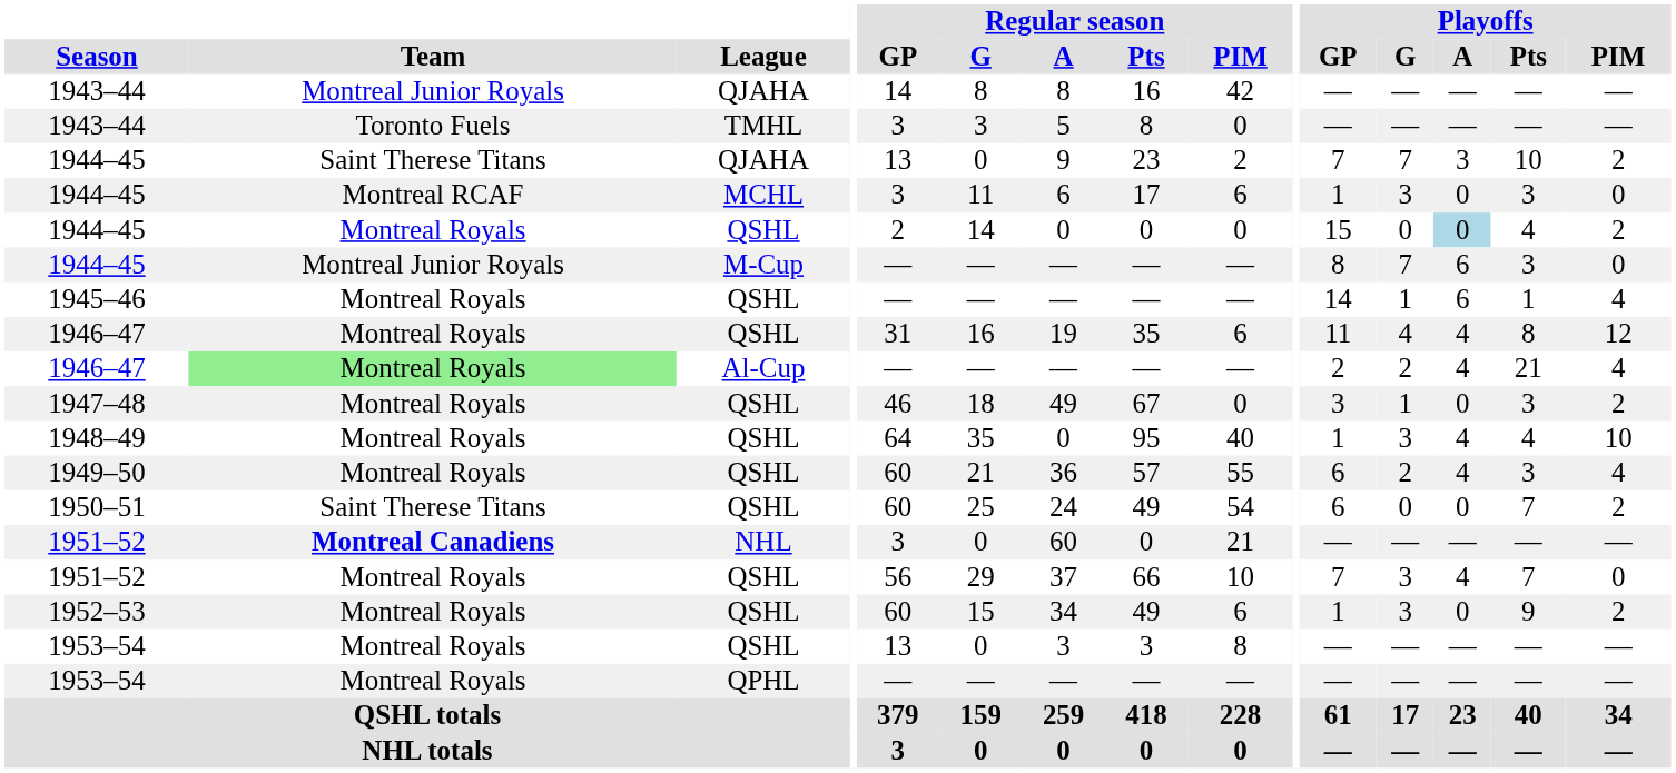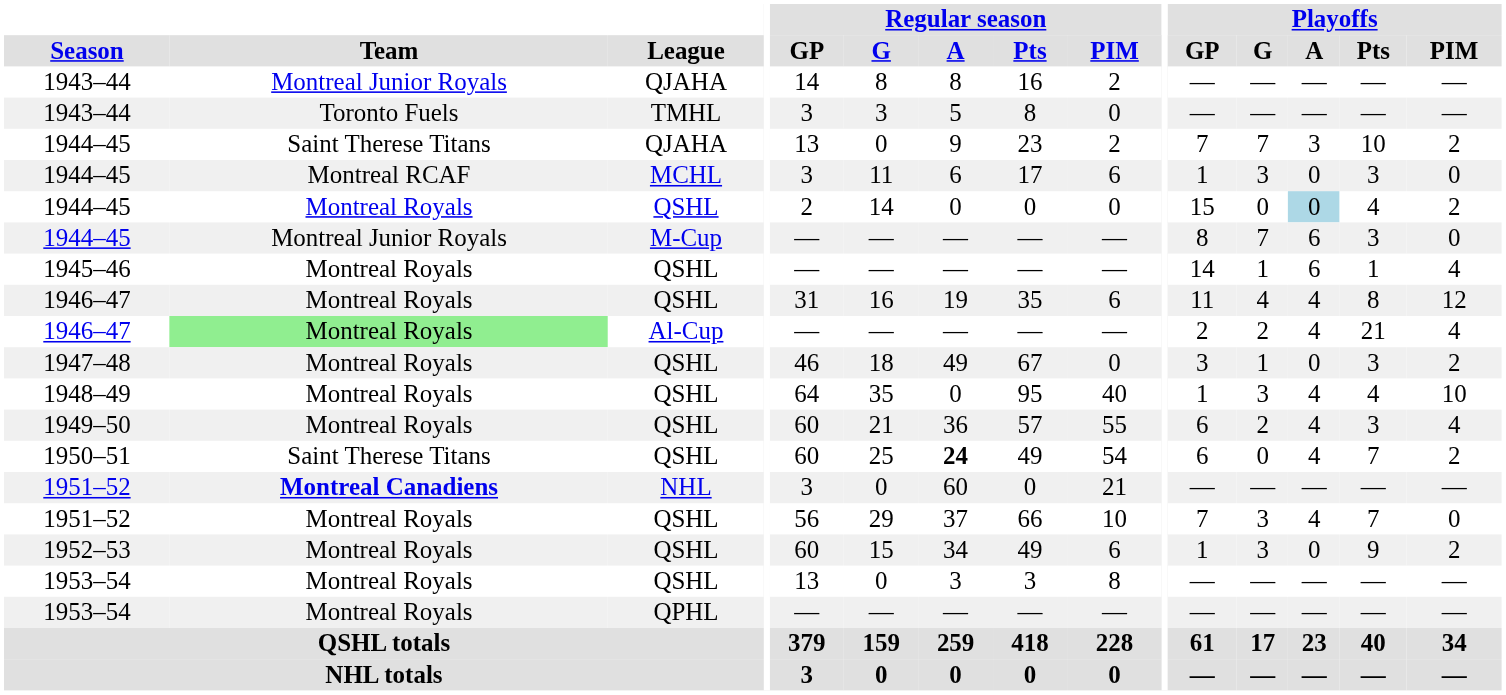1943–44 / QJAHA | Regular season / PIM: 42 -> 2
1950–51 | Regular season / A: normal -> bold
1950–51 | Playoffs / A: 0 -> 4
